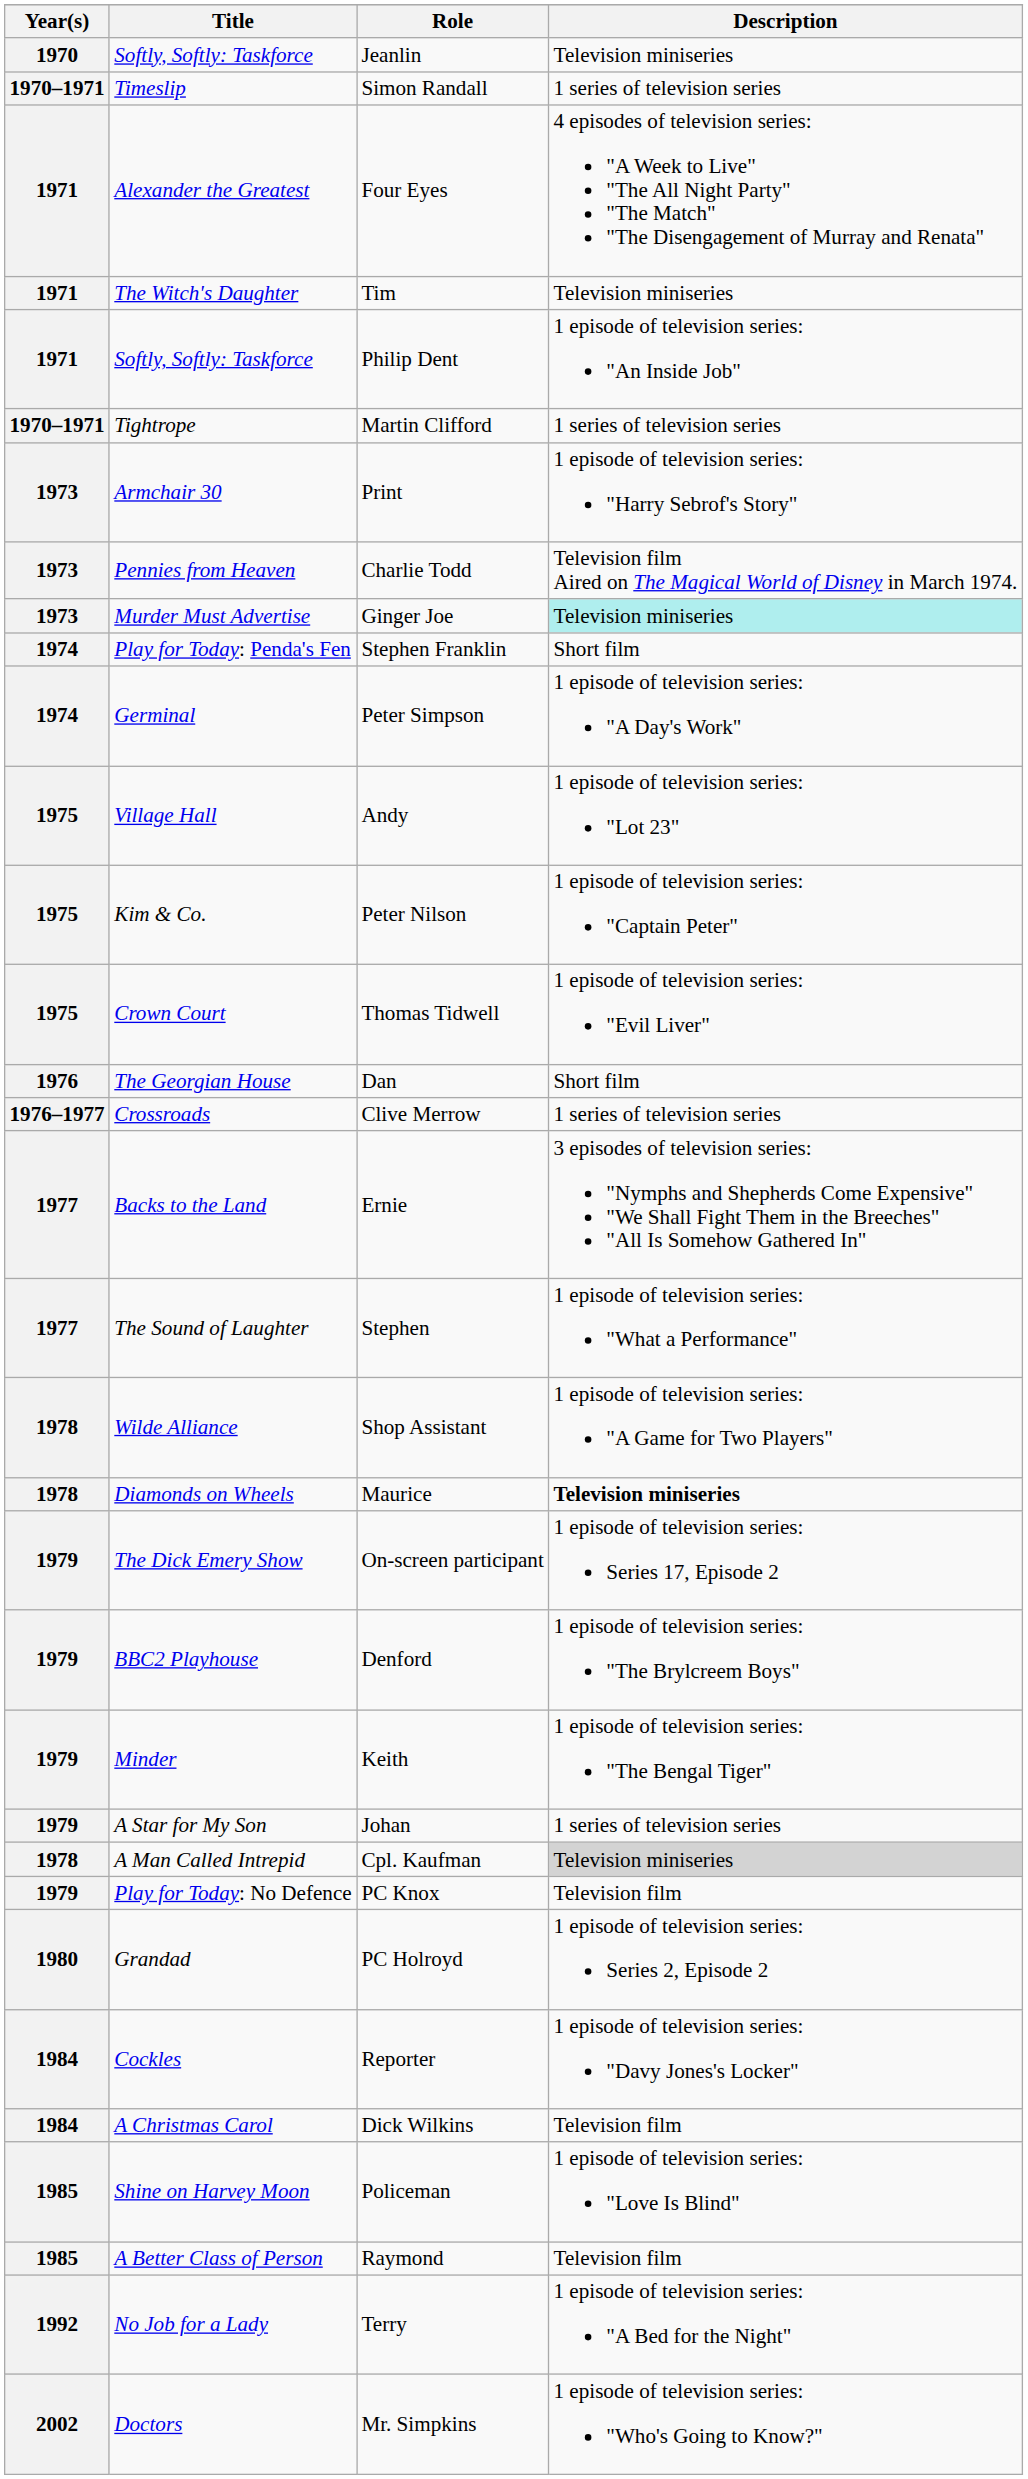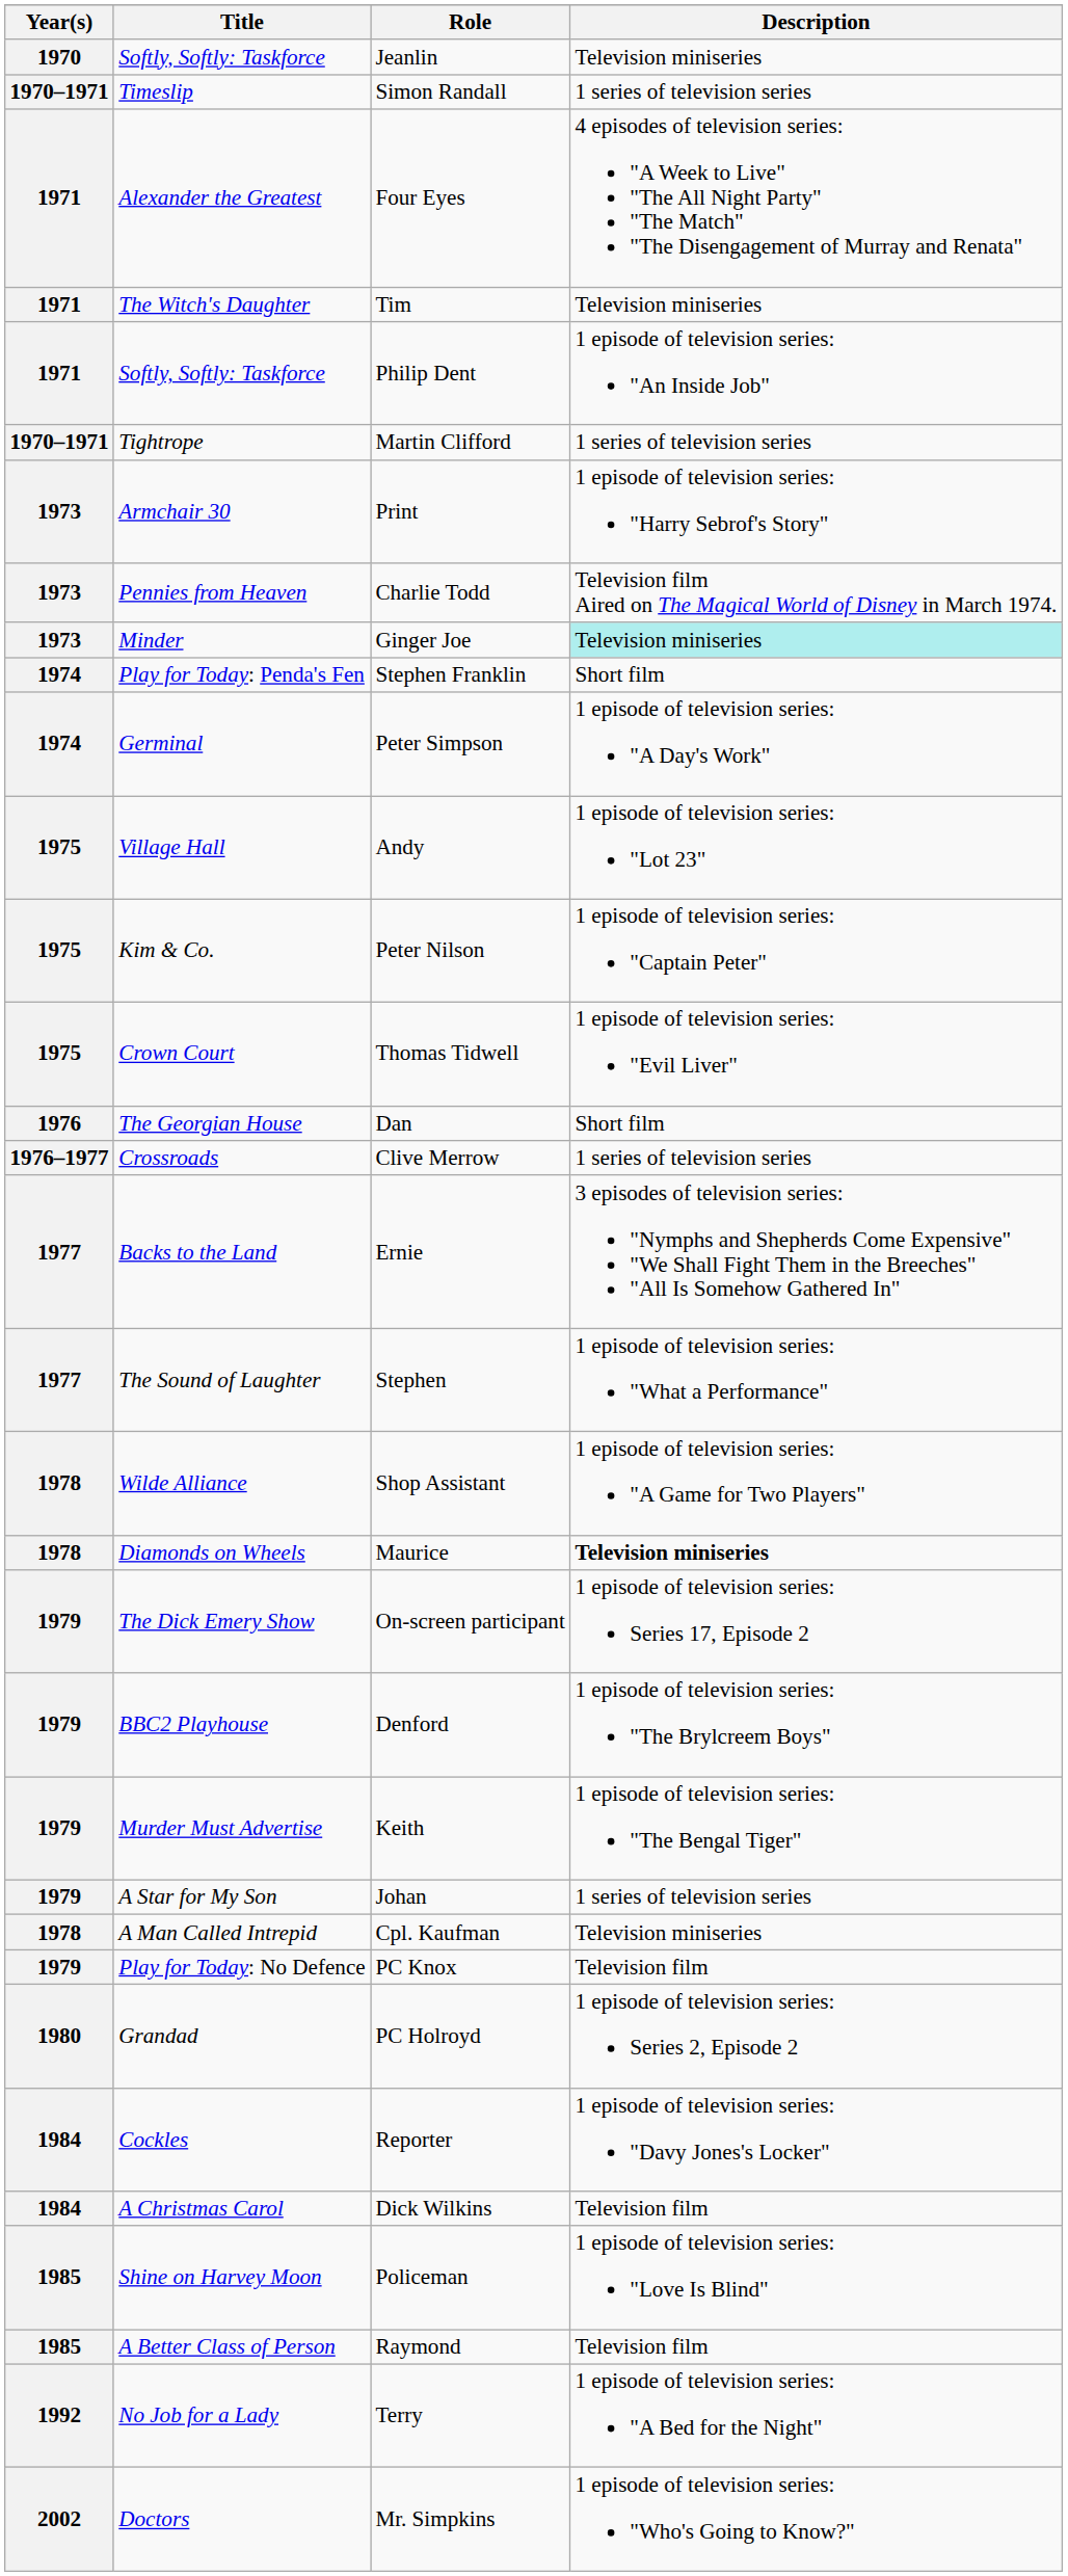Ginger Joe | Title: Murder Must Advertise -> Minder
Keith | Title: Minder -> Murder Must Advertise
Cpl. Kaufman | Description: lightgrey background -> no background
